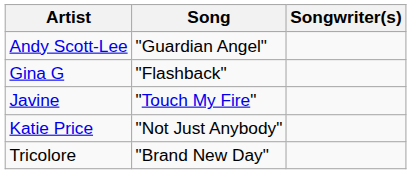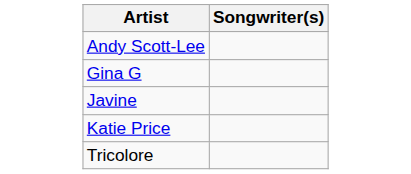- column: Song | "Guardian Angel" | "Flashback" | "Touch My Fire" | "Not Just Anybody" | "Brand New Day"
